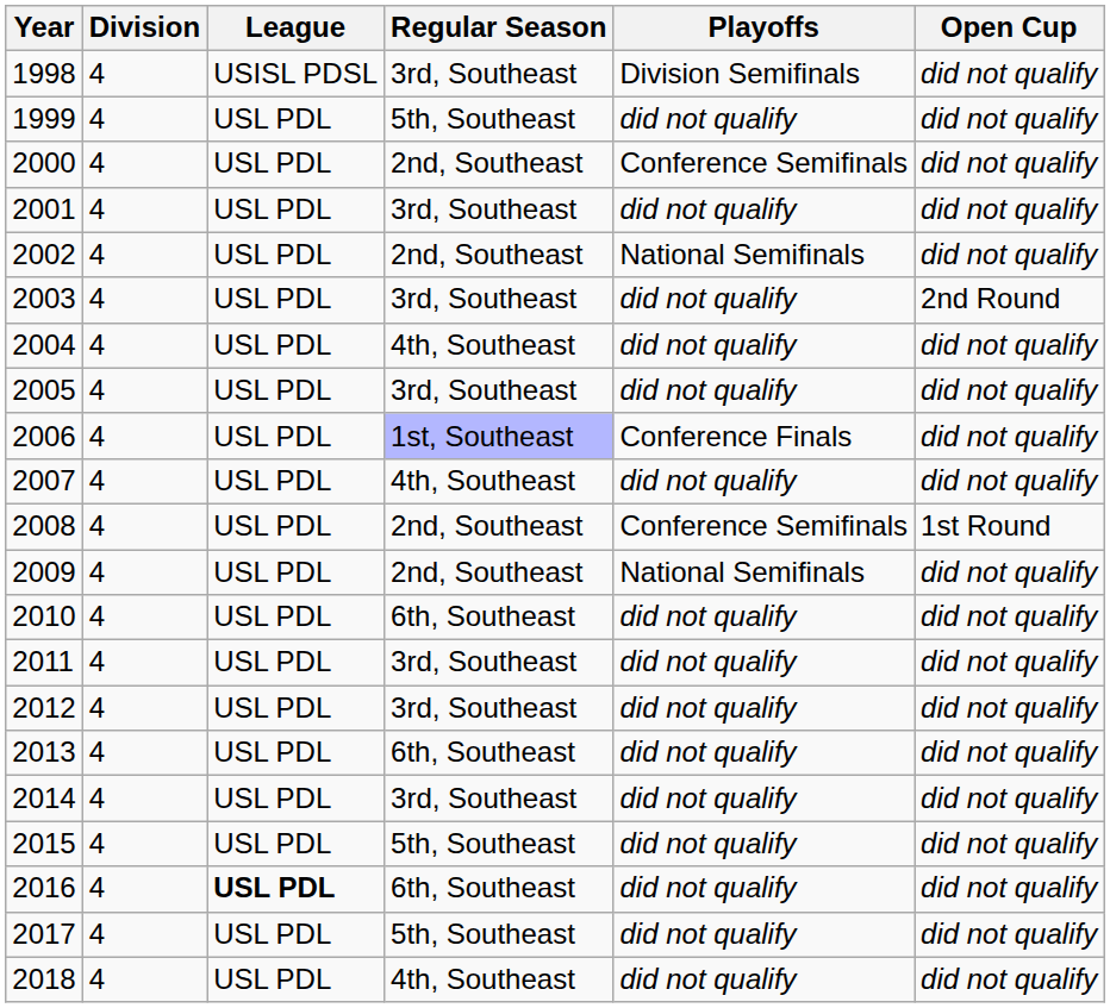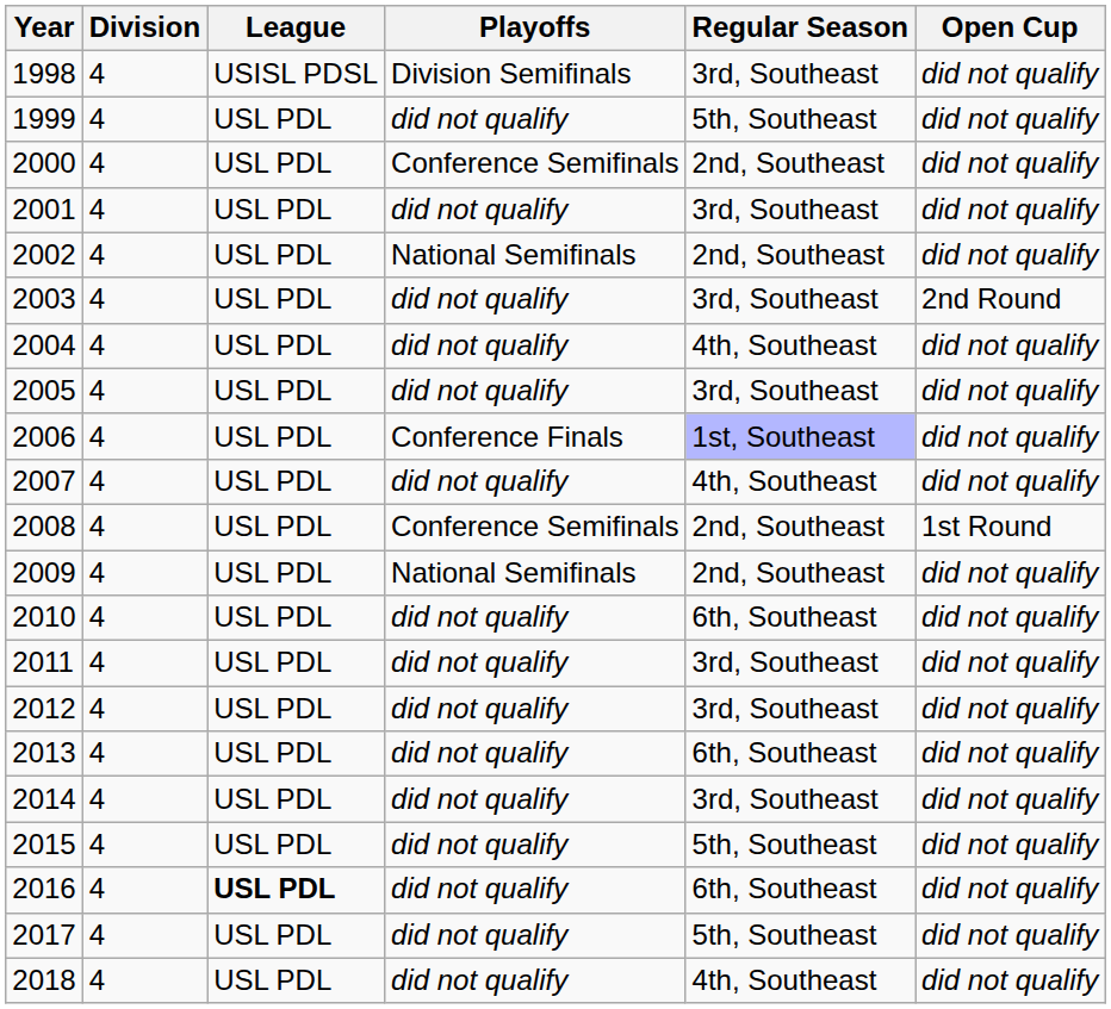columns swapped: Regular Season <-> Playoffs
